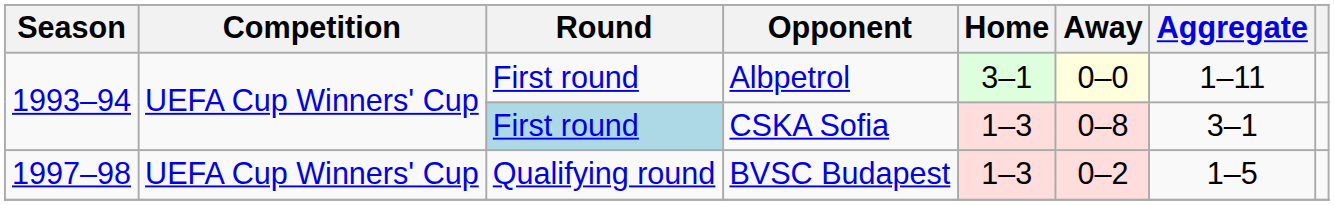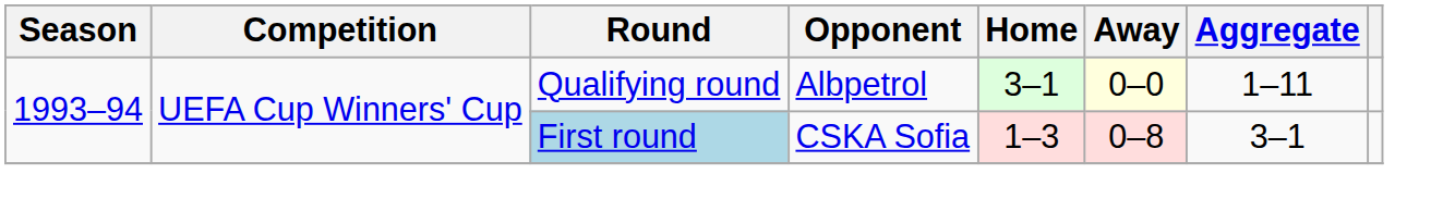Albpetrol | Round: First round -> Qualifying round
- row: 1997–98 | UEFA Cup Winners' Cup | Qualifying round | BVSC Budapest | 1–3 | 0–2 | 1–5
